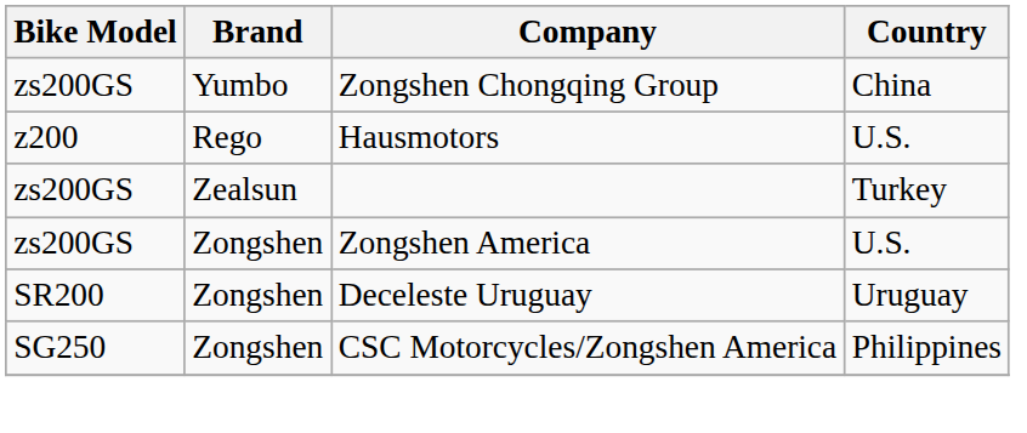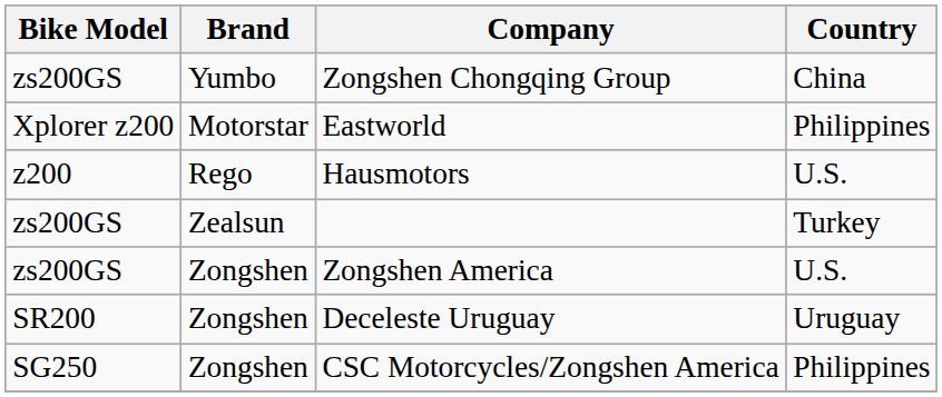+ row: Xplorer z200 | Motorstar | Eastworld | Philippines
